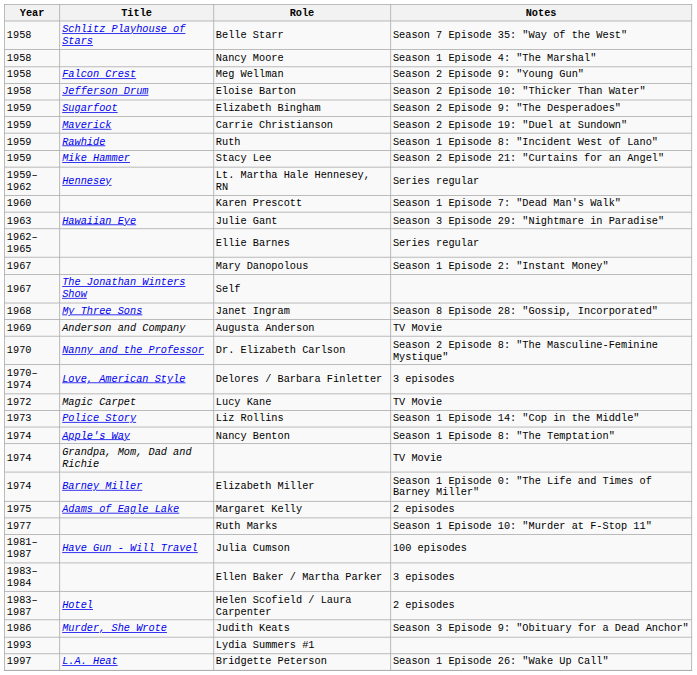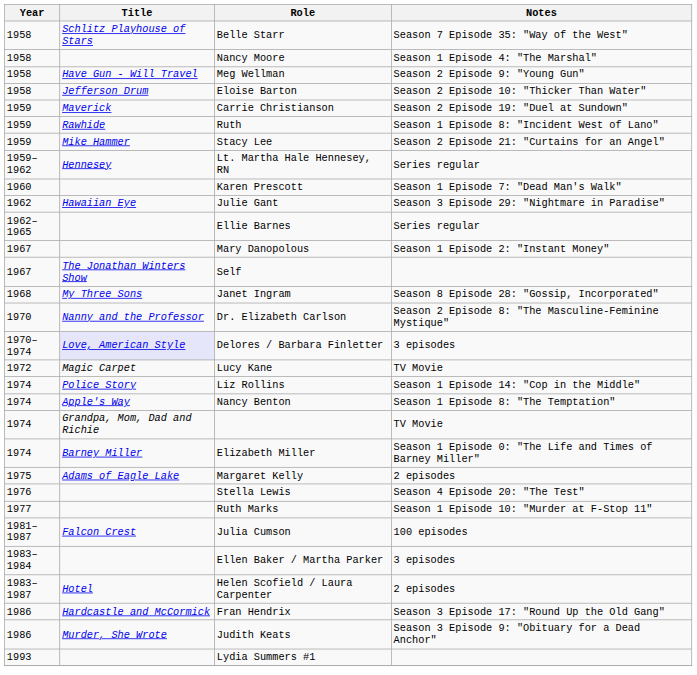Meg Wellman | Title: Falcon Crest -> Have Gun - Will Travel
- row: 1959 | Sugarfoot | Elizabeth Bingham | Season 2 Episode 9: "The Desperadoes"
Julie Gant | Year: 1963 -> 1962
- row: 1969 | Anderson and Company | Augusta Anderson | TV Movie
Delores / Barbara Finletter | Title: no background -> lavender background
Liz Rollins | Year: 1973 -> 1974
+ row: 1976 | Stella Lewis | Season 4 Episode 20: "The Test"
Julia Cumson | Title: Have Gun - Will Travel -> Falcon Crest
+ row: 1986 | Hardcastle and McCormick | Fran Hendrix | Season 3 Episode 17: "Round Up the Old Gang"
- row: 1997 | L.A. Heat | Bridgette Peterson | Season 1 Episode 26: "Wake Up Call"
